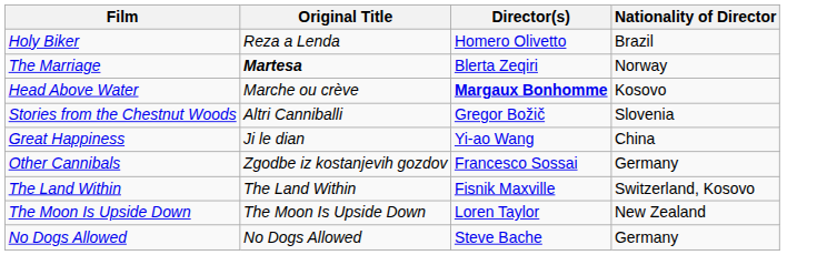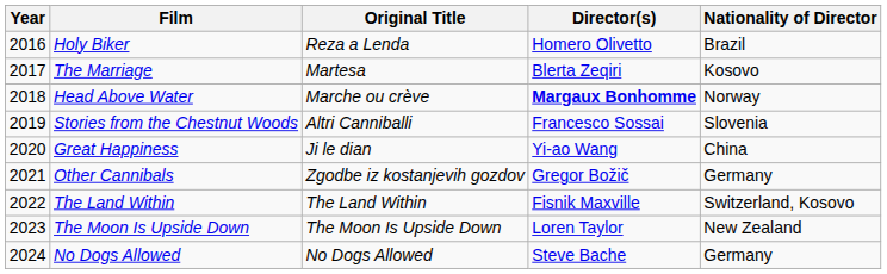+ column: Year | 2016 | 2017 | 2018 | 2019 | 2020 | 2021 | 2022 | 2023 | 2024
The Marriage | Original Title: bold -> normal
The Marriage | Nationality of Director: Norway -> Kosovo
Head Above Water | Nationality of Director: Kosovo -> Norway
Stories from the Chestnut Woods | Director(s): Gregor Božič -> Francesco Sossai
Other Cannibals | Director(s): Francesco Sossai -> Gregor Božič
